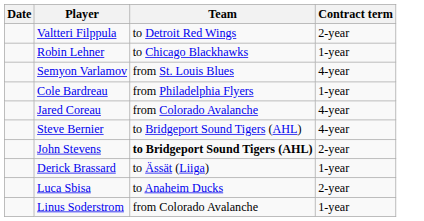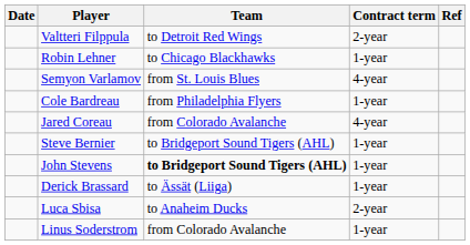+ column: Ref
Steve Bernier | Contract term: 4-year -> 1-year
John Stevens | Contract term: 2-year -> 1-year
